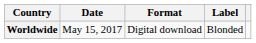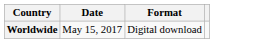- column: Label | Blonded
